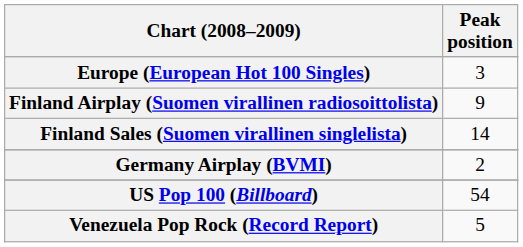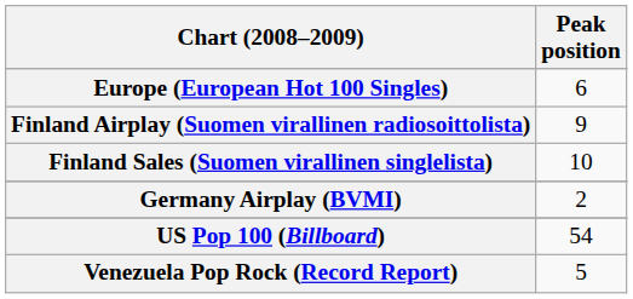Europe (European Hot 100 Singles) | Peak position: 3 -> 6
Finland Sales (Suomen virallinen singlelista) | Peak position: 14 -> 10
